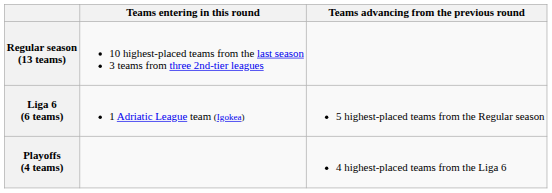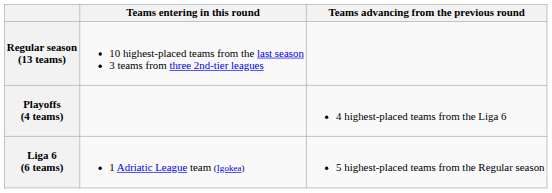rows swapped: Liga 6 (6 teams) <-> Playoffs (4 teams)
